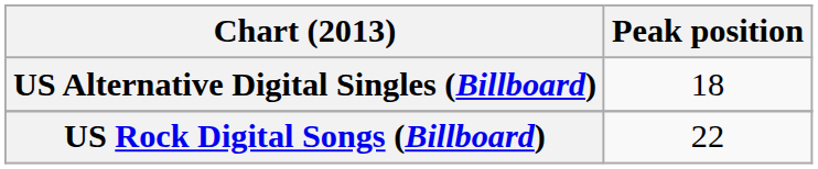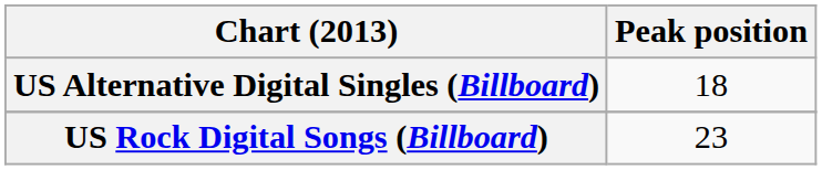US Rock Digital Songs (Billboard) | Peak position: 22 -> 23
